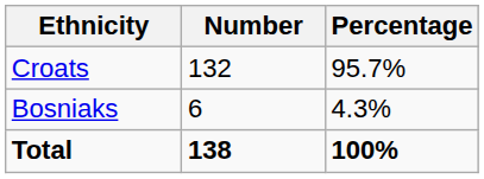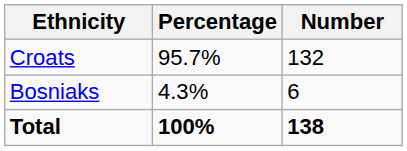columns swapped: Number <-> Percentage
